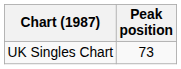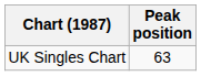UK Singles Chart | Peak position: 73 -> 63
